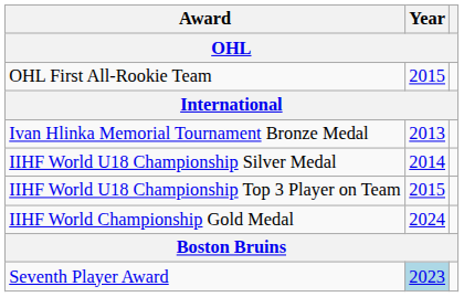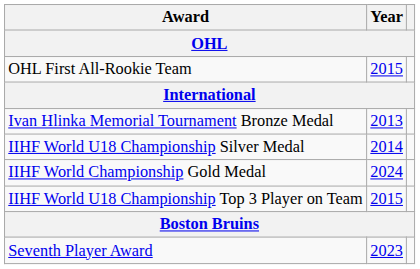rows swapped: IIHF World U18 Championship Top 3 Player on Team <-> IIHF World Championship Gold Medal
Seventh Player Award | Year: lightblue background -> no background
